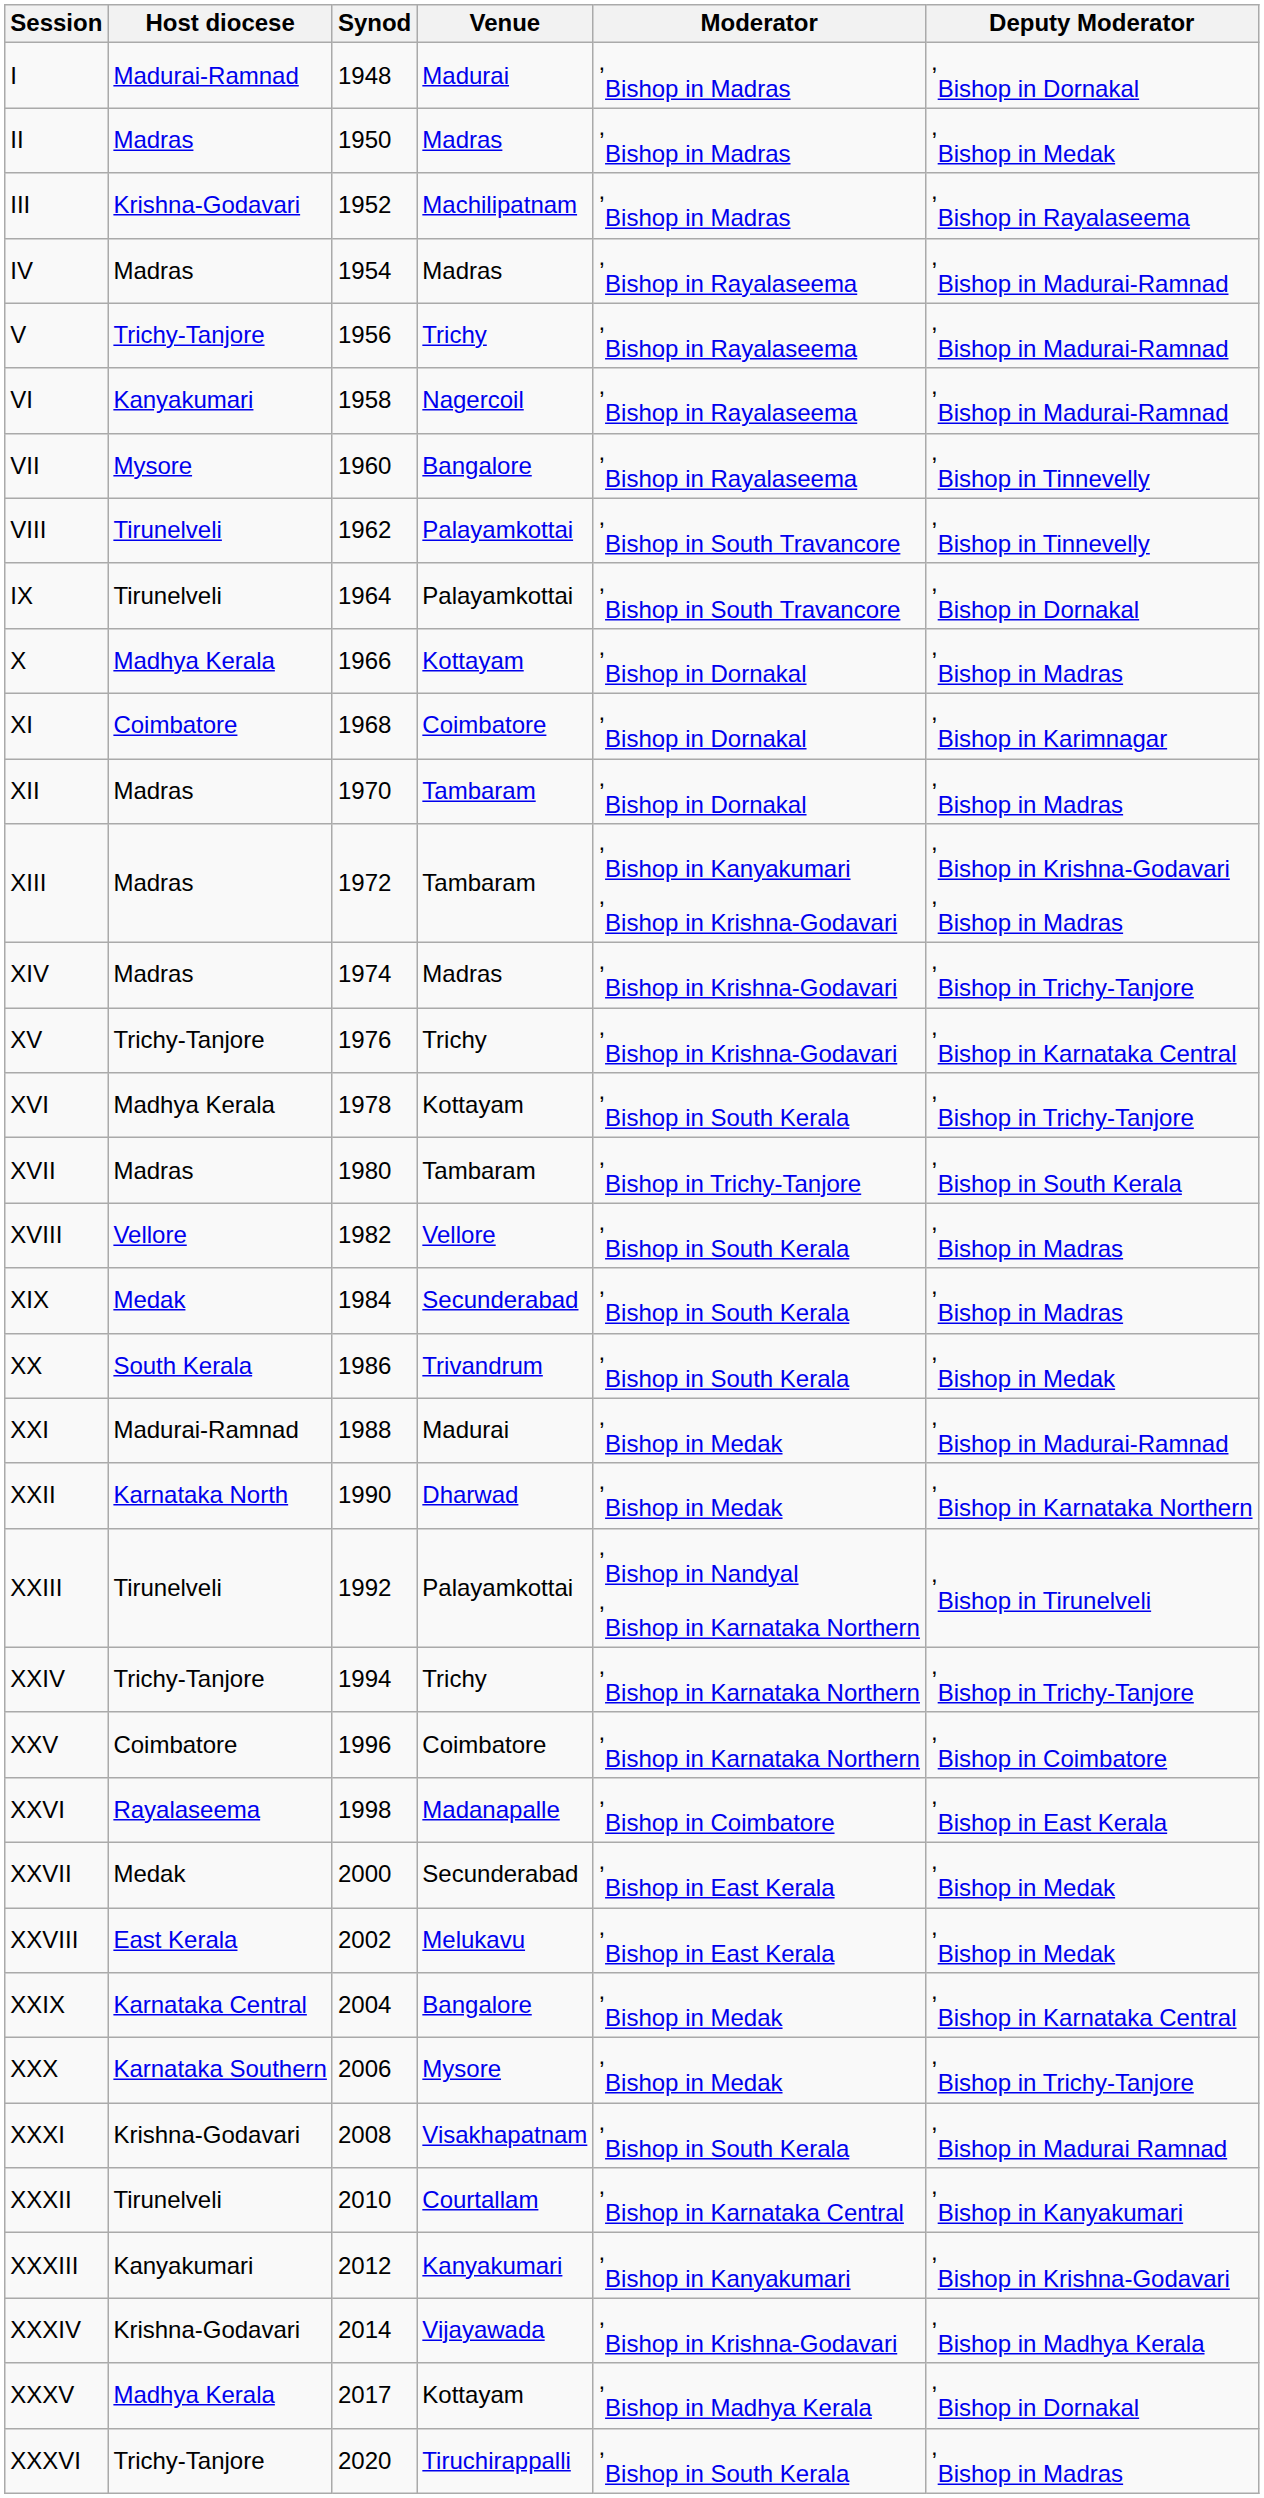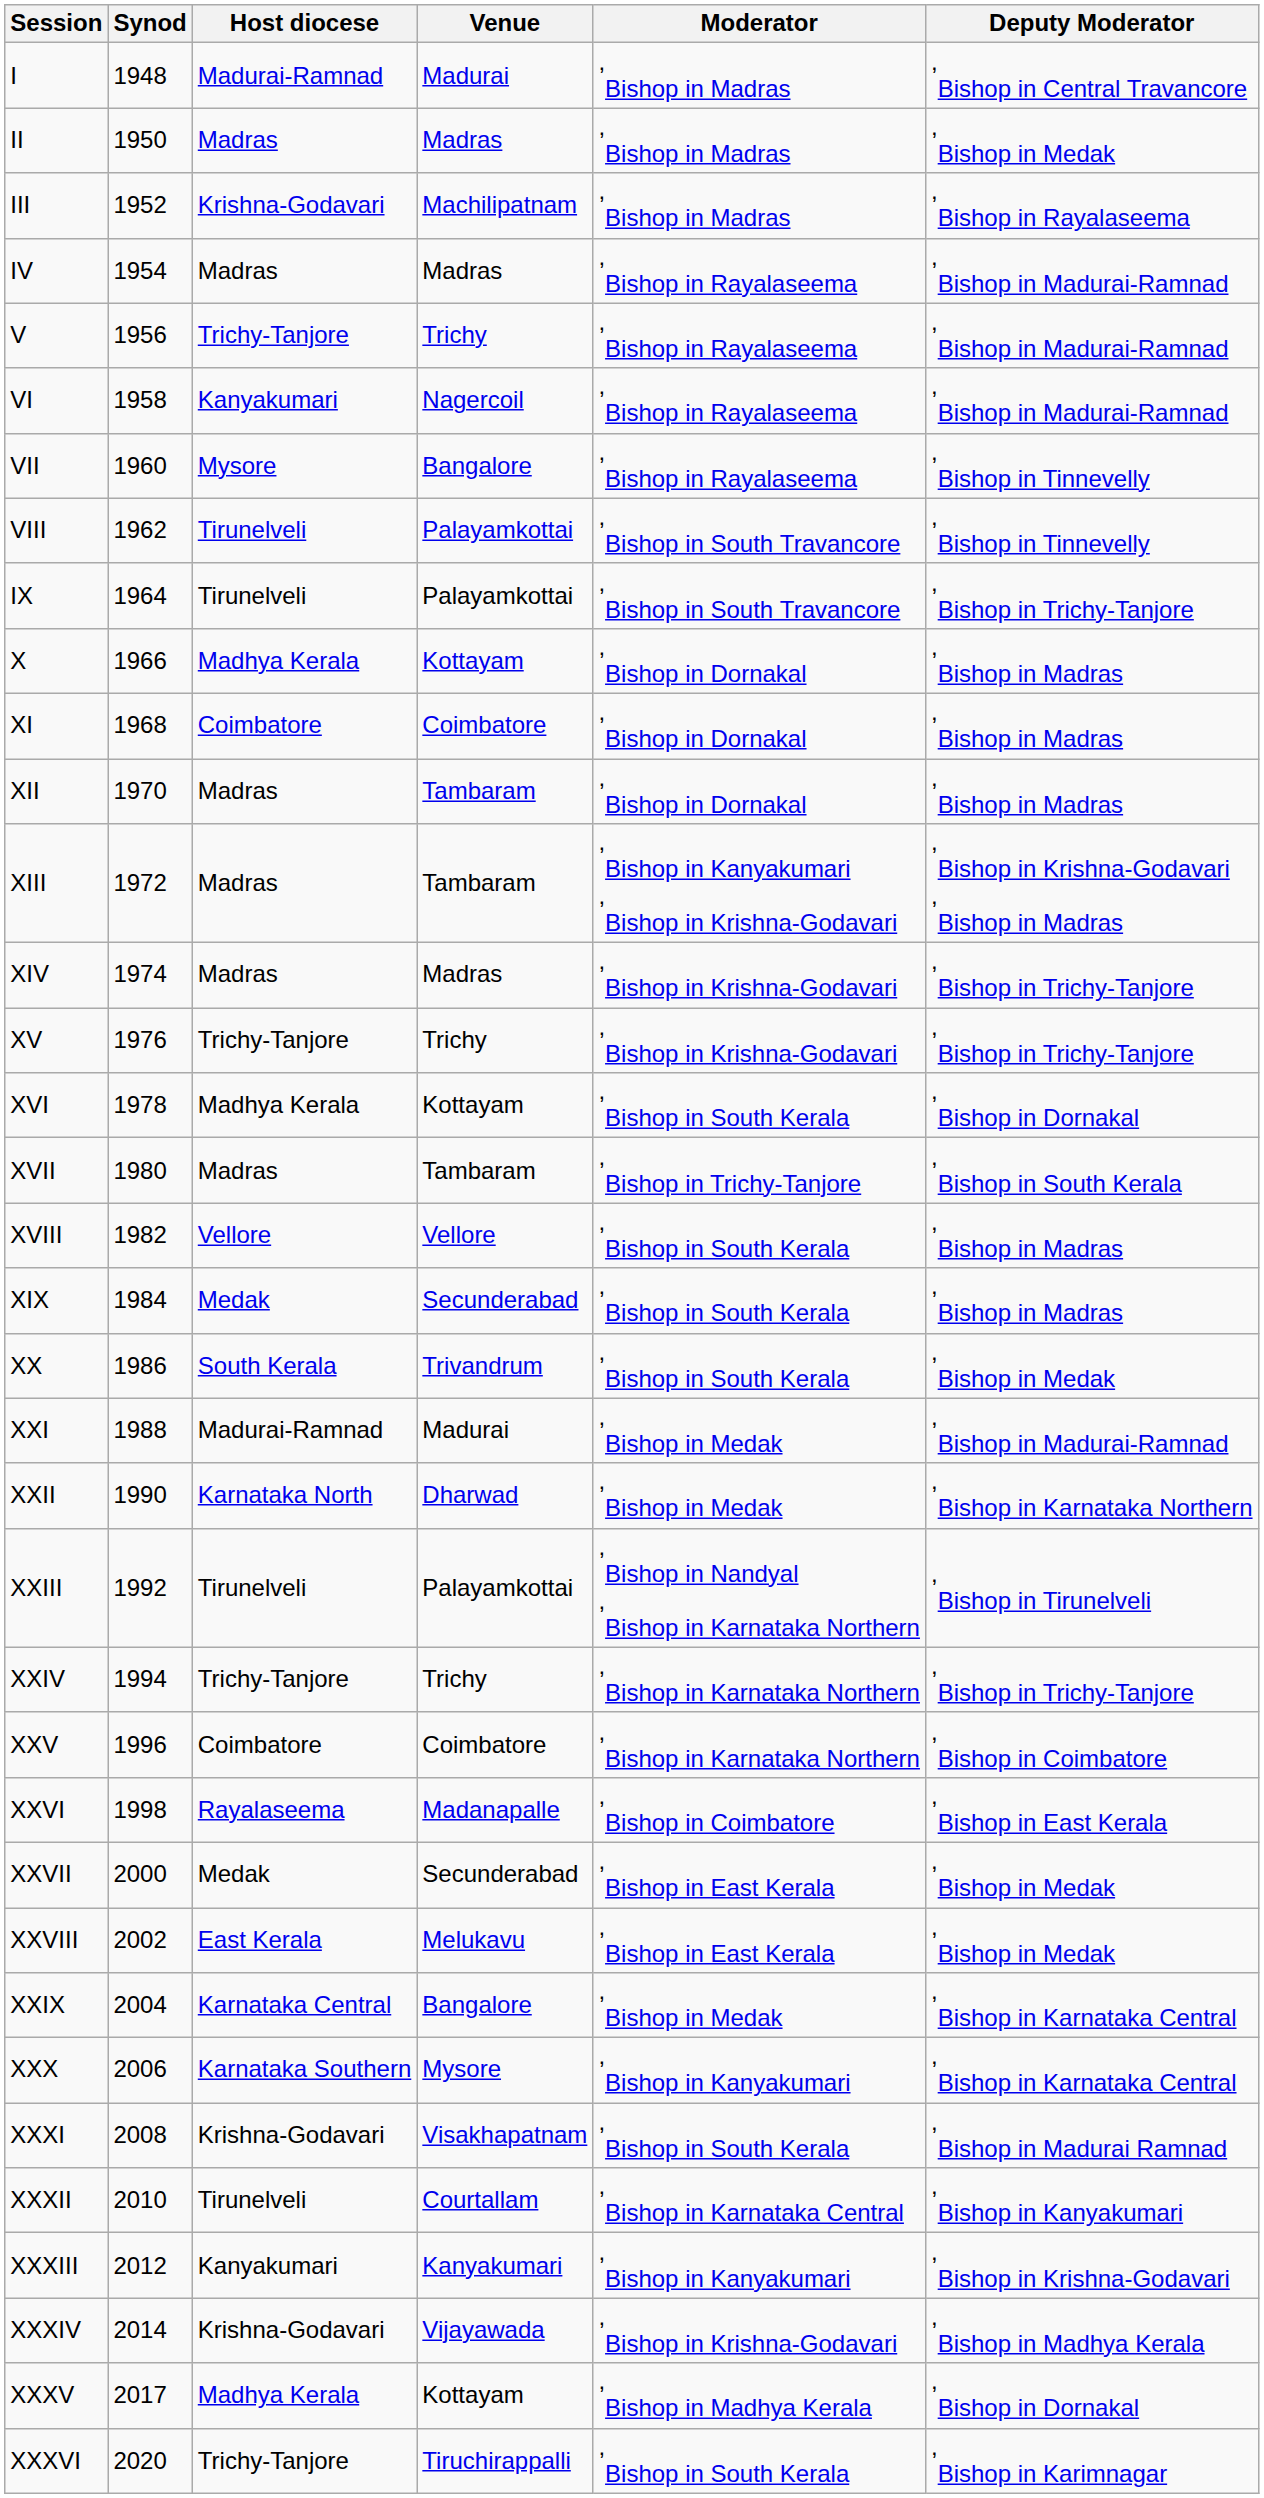columns swapped: Synod <-> Host diocese
I | Deputy Moderator: , Bishop in Dornakal -> , Bishop in Central Travancore
IX | Deputy Moderator: , Bishop in Dornakal -> , Bishop in Trichy-Tanjore
XI | Deputy Moderator: , Bishop in Karimnagar -> , Bishop in Madras
XV | Deputy Moderator: , Bishop in Karnataka Central -> , Bishop in Trichy-Tanjore
XVI | Deputy Moderator: , Bishop in Trichy-Tanjore -> , Bishop in Dornakal
XXX | Moderator: , Bishop in Medak -> , Bishop in Kanyakumari
XXX | Deputy Moderator: , Bishop in Trichy-Tanjore -> , Bishop in Karnataka Central
XXXVI | Deputy Moderator: , Bishop in Madras -> , Bishop in Karimnagar
